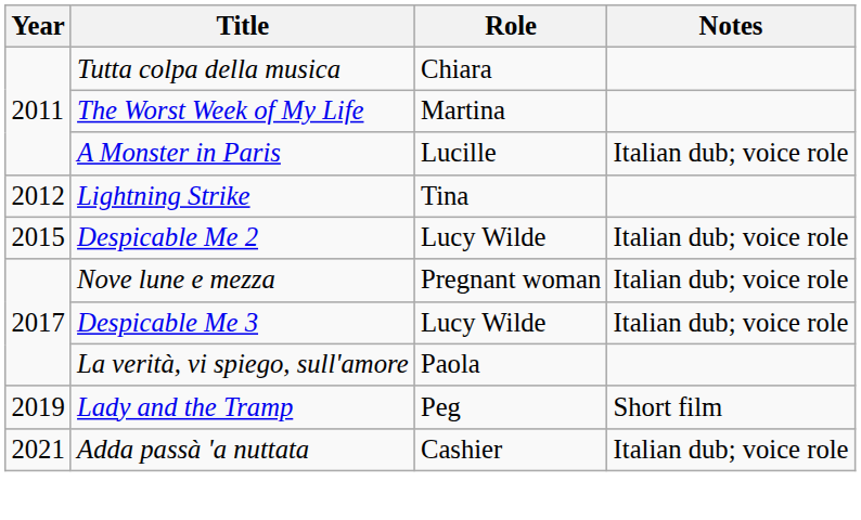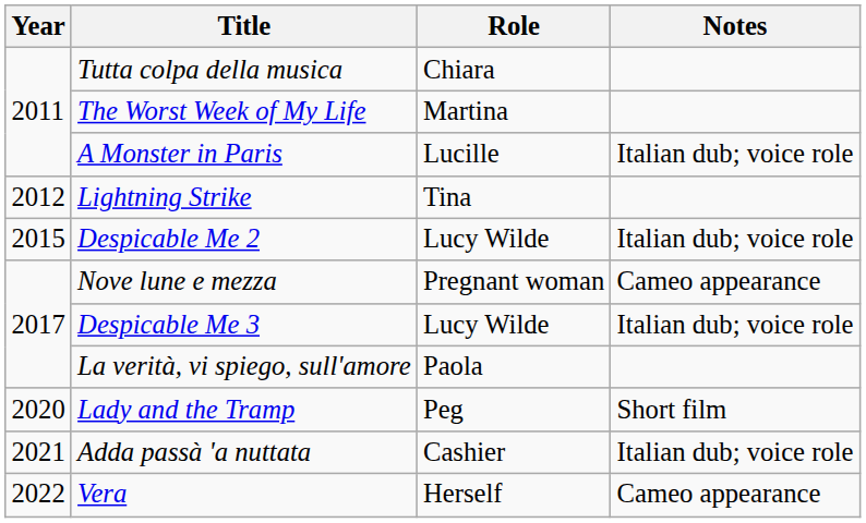Nove lune e mezza | Notes: Italian dub; voice role -> Cameo appearance
Lady and the Tramp | Year: 2019 -> 2020
+ row: 2022 | Vera | Herself | Cameo appearance
